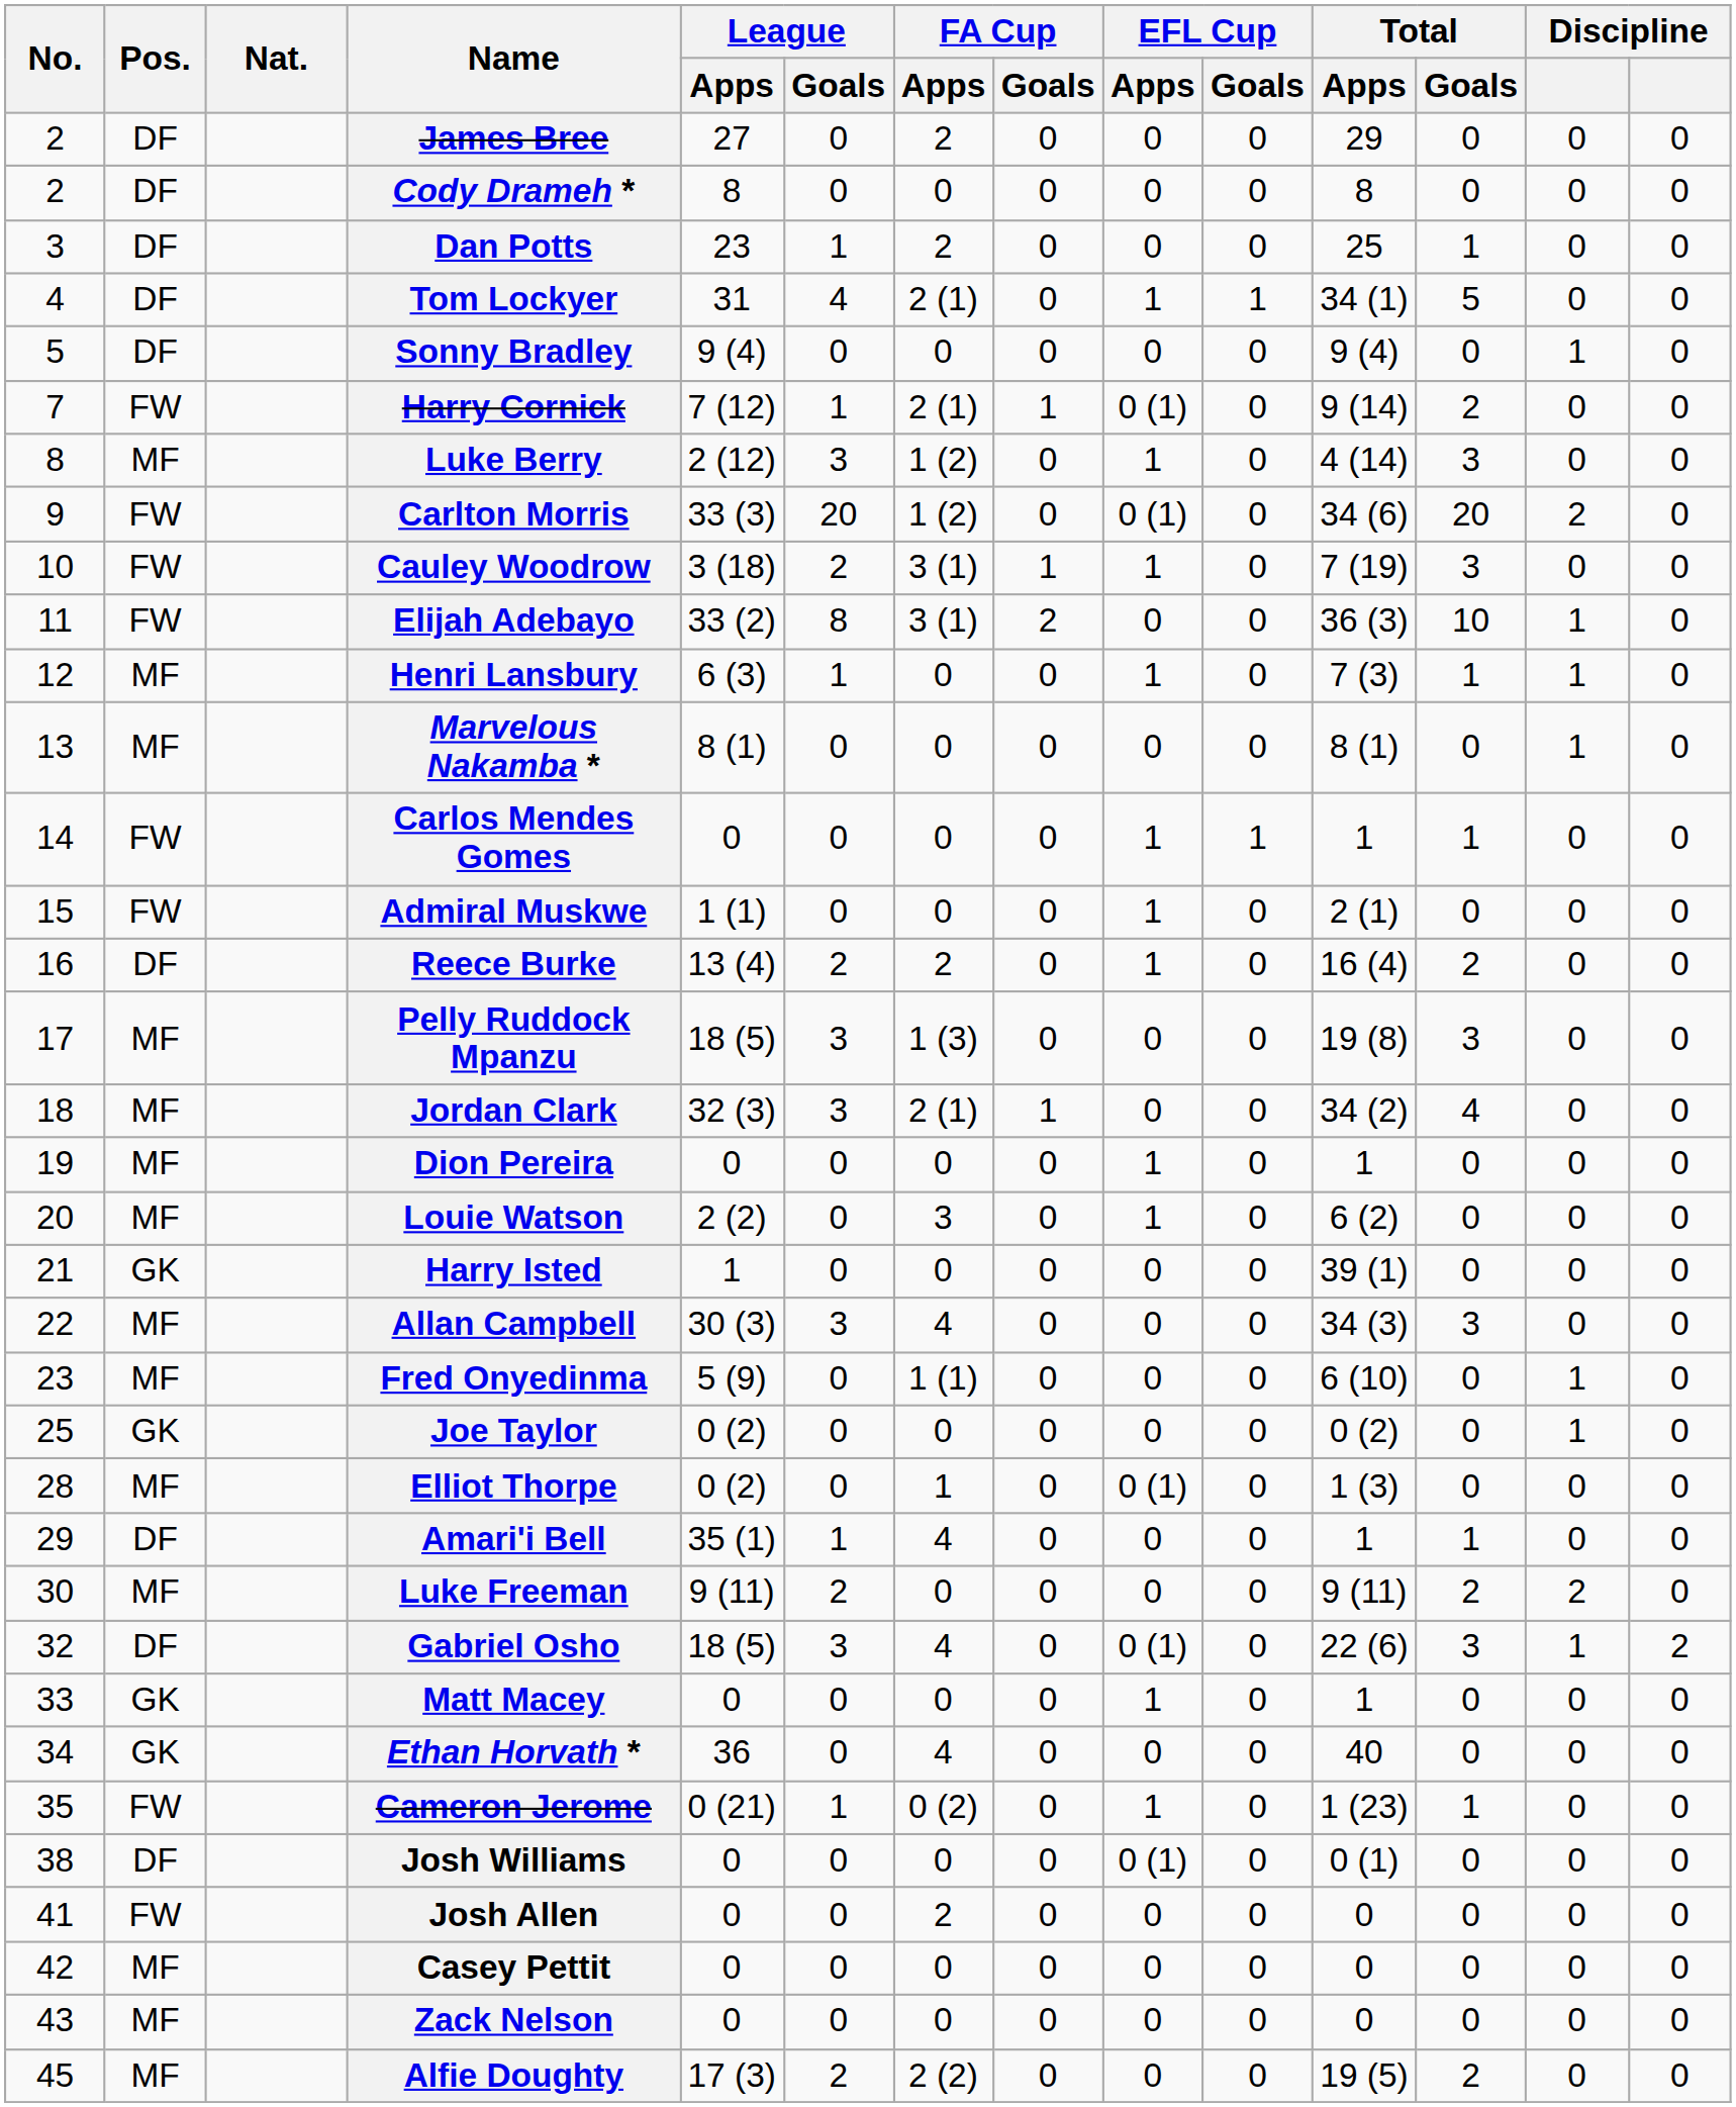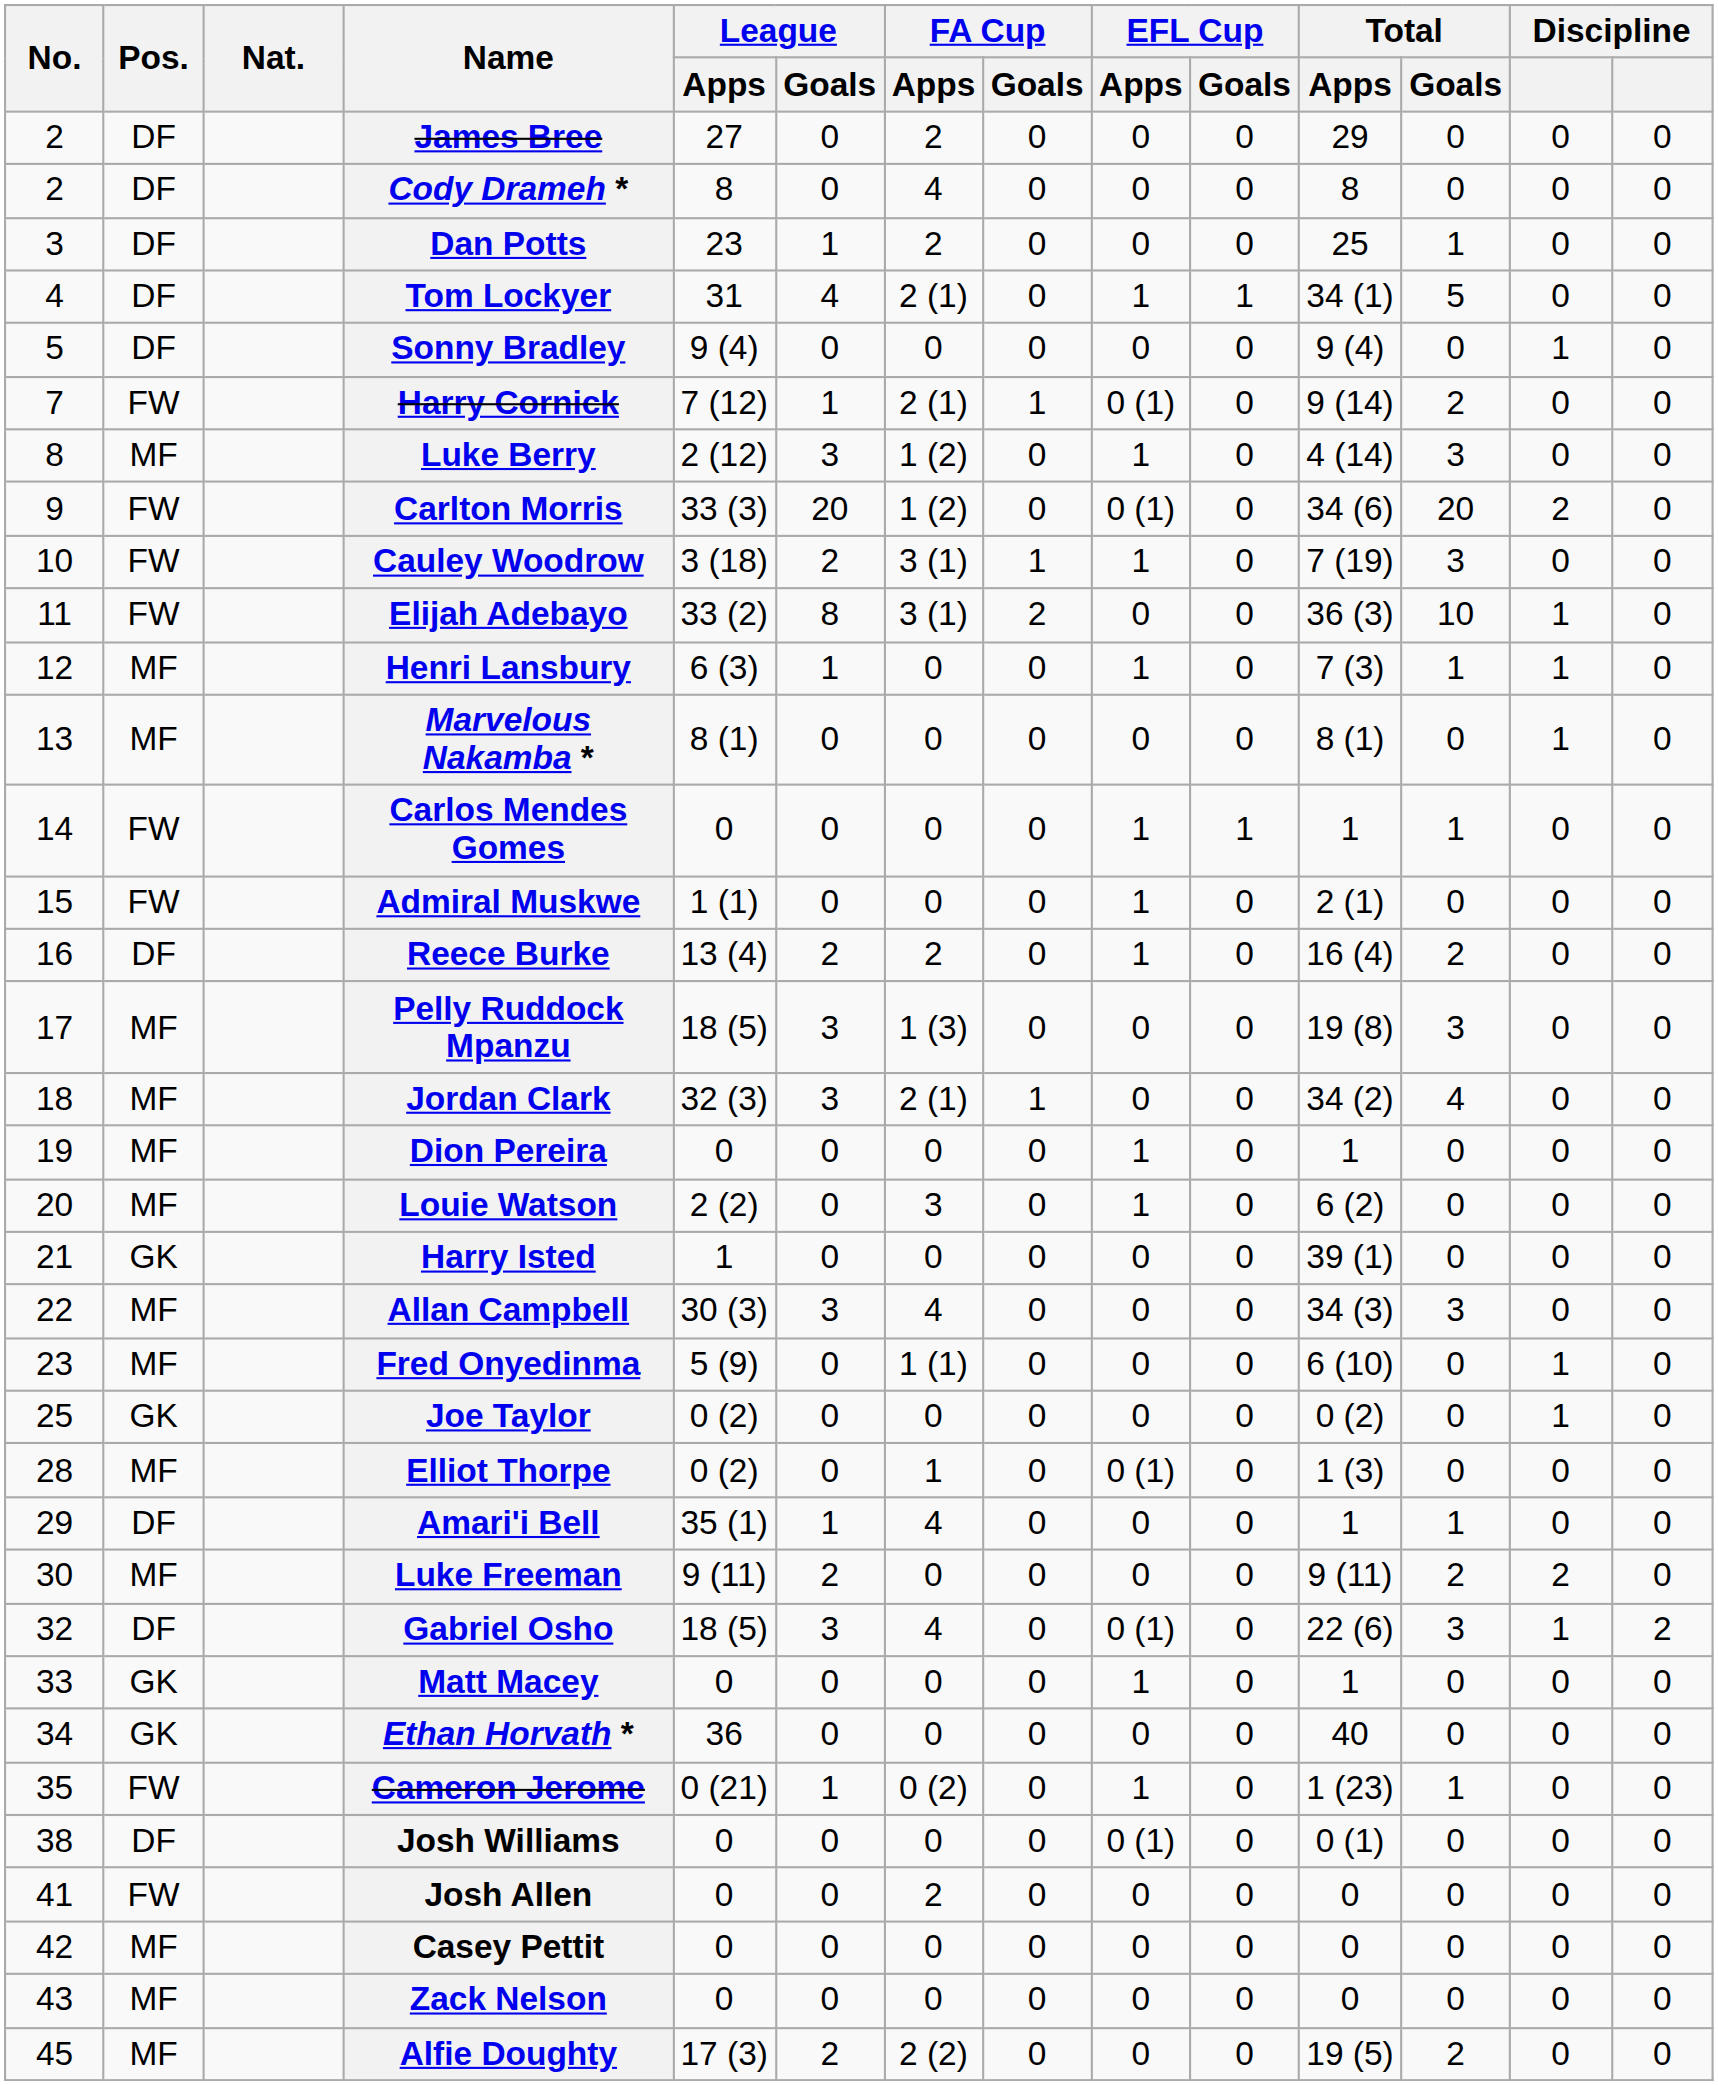Cody Drameh * | FA Cup / Apps: 0 -> 4
Ethan Horvath * | FA Cup / Apps: 4 -> 0
